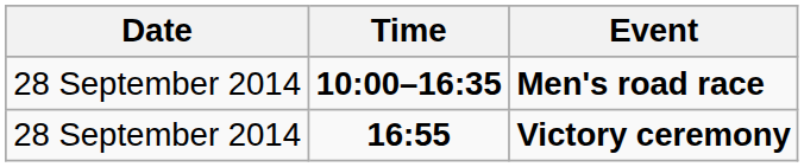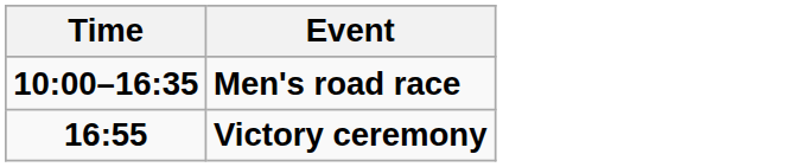- column: Date | 28 September 2014 | 28 September 2014
